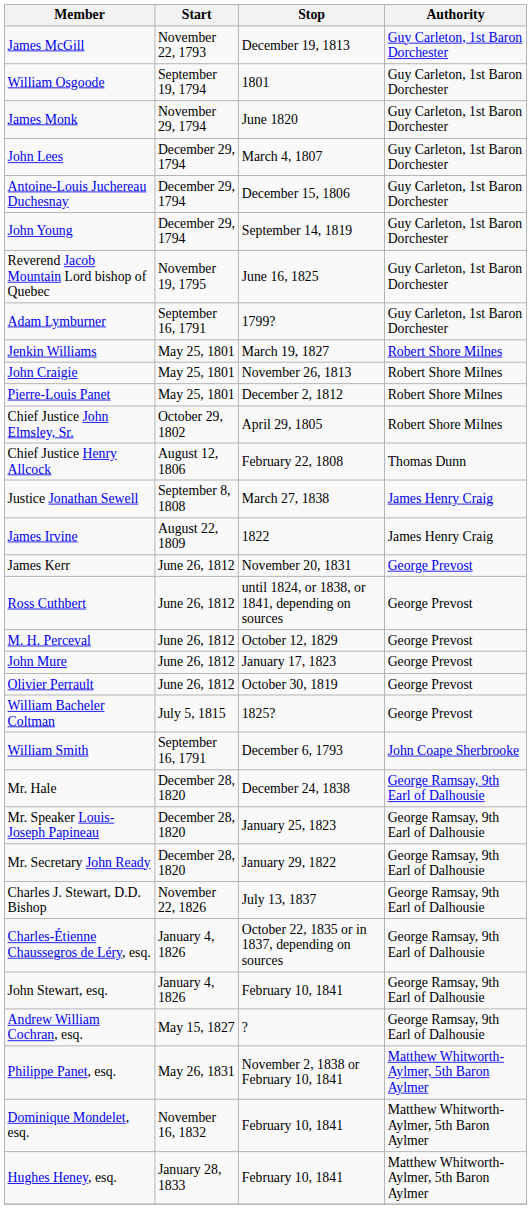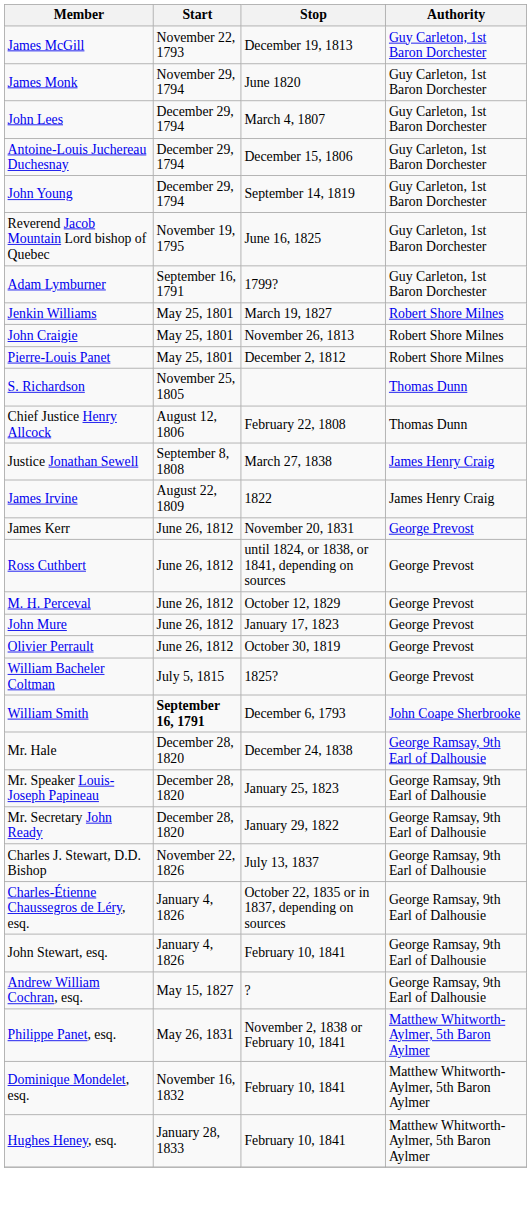- row: William Osgoode | September 19, 1794 | 1801 | Guy Carleton, 1st Baron Dorchester
- row: Chief Justice John Elmsley, Sr. | October 29, 1802 | April 29, 1805 | Robert Shore Milnes
+ row: S. Richardson | November 25, 1805 | Thomas Dunn
William Smith | Start: normal -> bold
